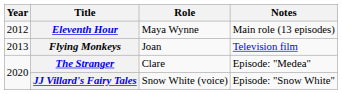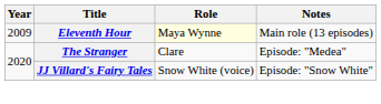Eleventh Hour | Year: 2012 -> 2009
Eleventh Hour | Role: no background -> lightyellow background
- row: 2013 | Flying Monkeys | Joan | Television film
